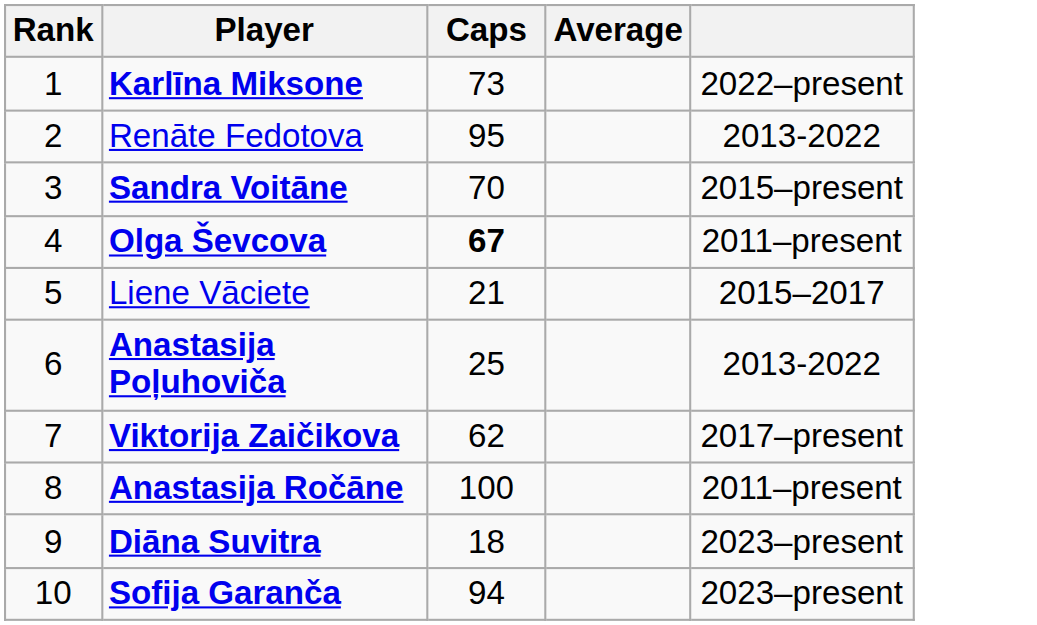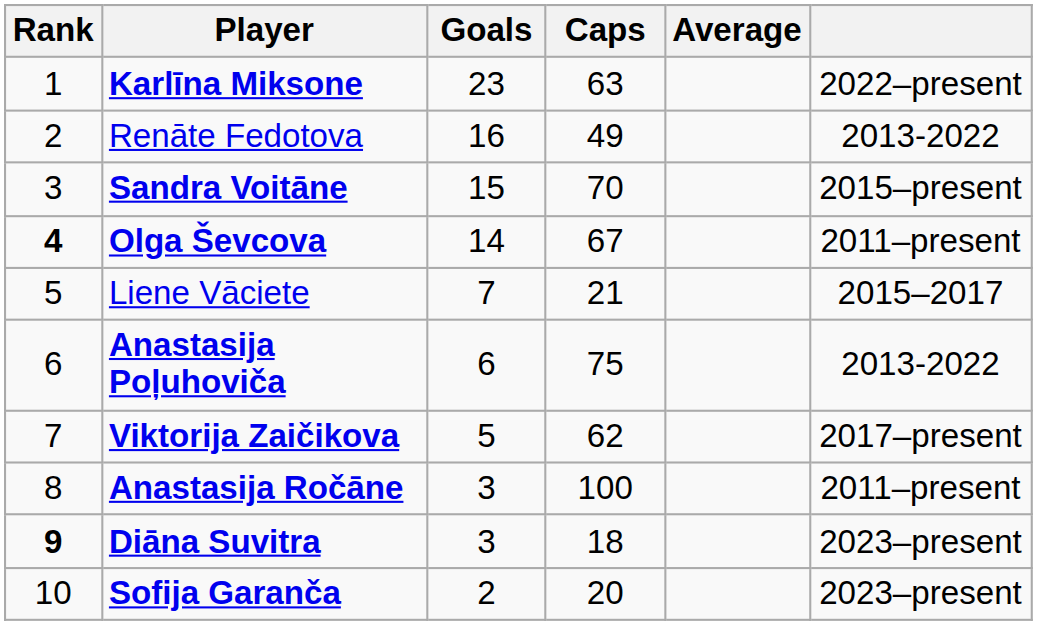+ column: Goals | 23 | 16 | 15 | 14 | 7 | 6 | 5 | 3 | 3 | 2
Karlīna Miksone | Caps: 73 -> 63
Renāte Fedotova | Caps: 95 -> 49
Olga Ševcova | Rank: normal -> bold
Olga Ševcova | Caps: bold -> normal
Anastasija Poļuhoviča | Caps: 25 -> 75
Diāna Suvitra | Rank: normal -> bold
Sofija Garanča | Caps: 94 -> 20
